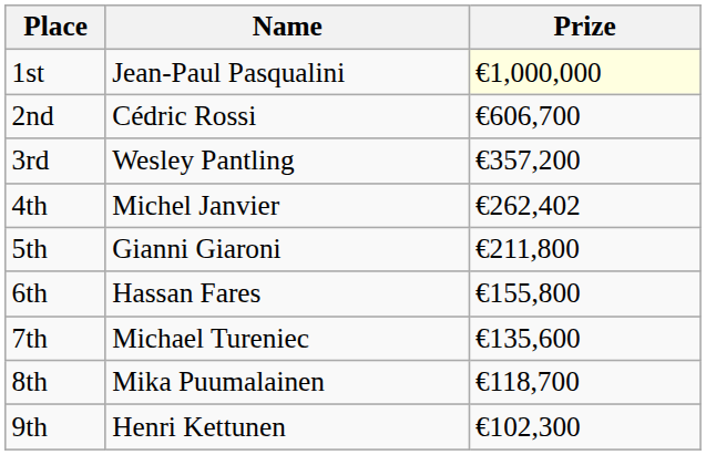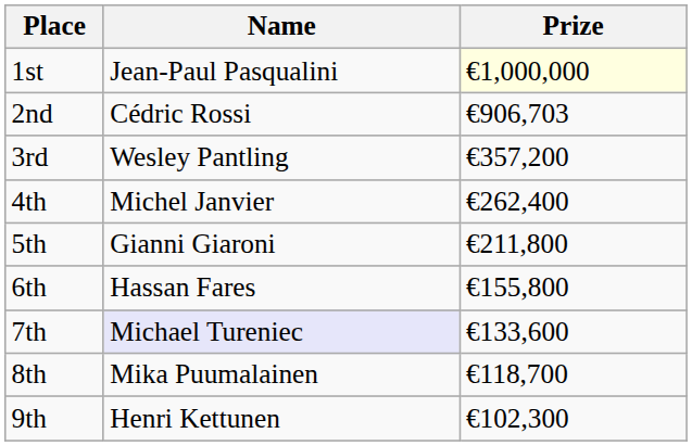2nd | Prize: €606,700 -> €906,703
4th | Prize: €262,402 -> €262,400
7th | Name: no background -> lavender background
7th | Prize: €135,600 -> €133,600
